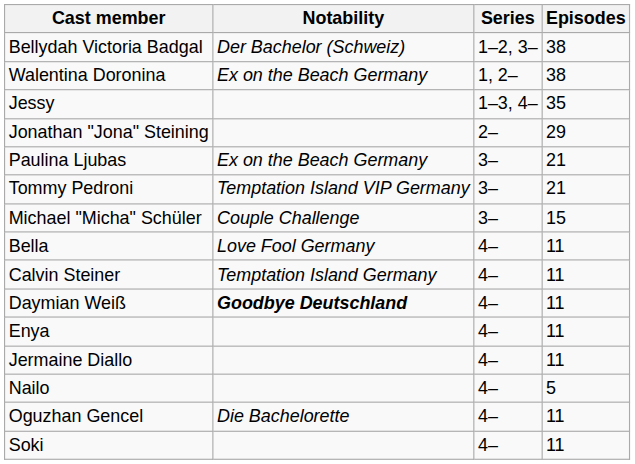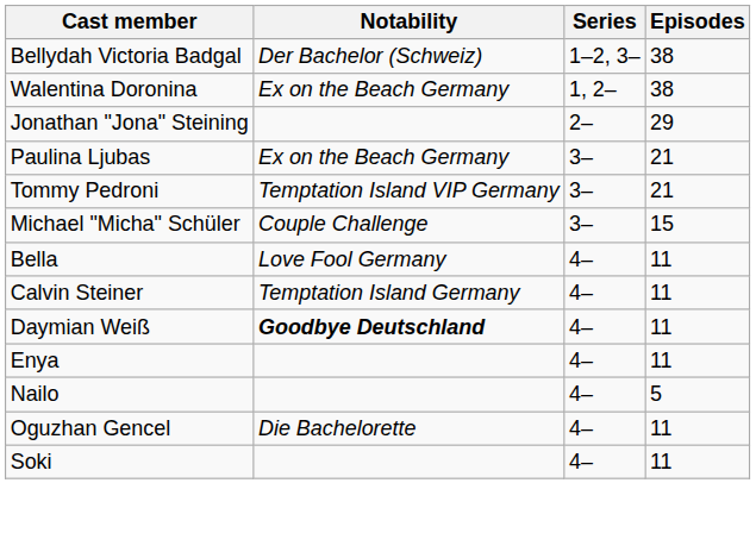- row: Jessy | 1–3, 4– | 35
- row: Jermaine Diallo | 4– | 11
